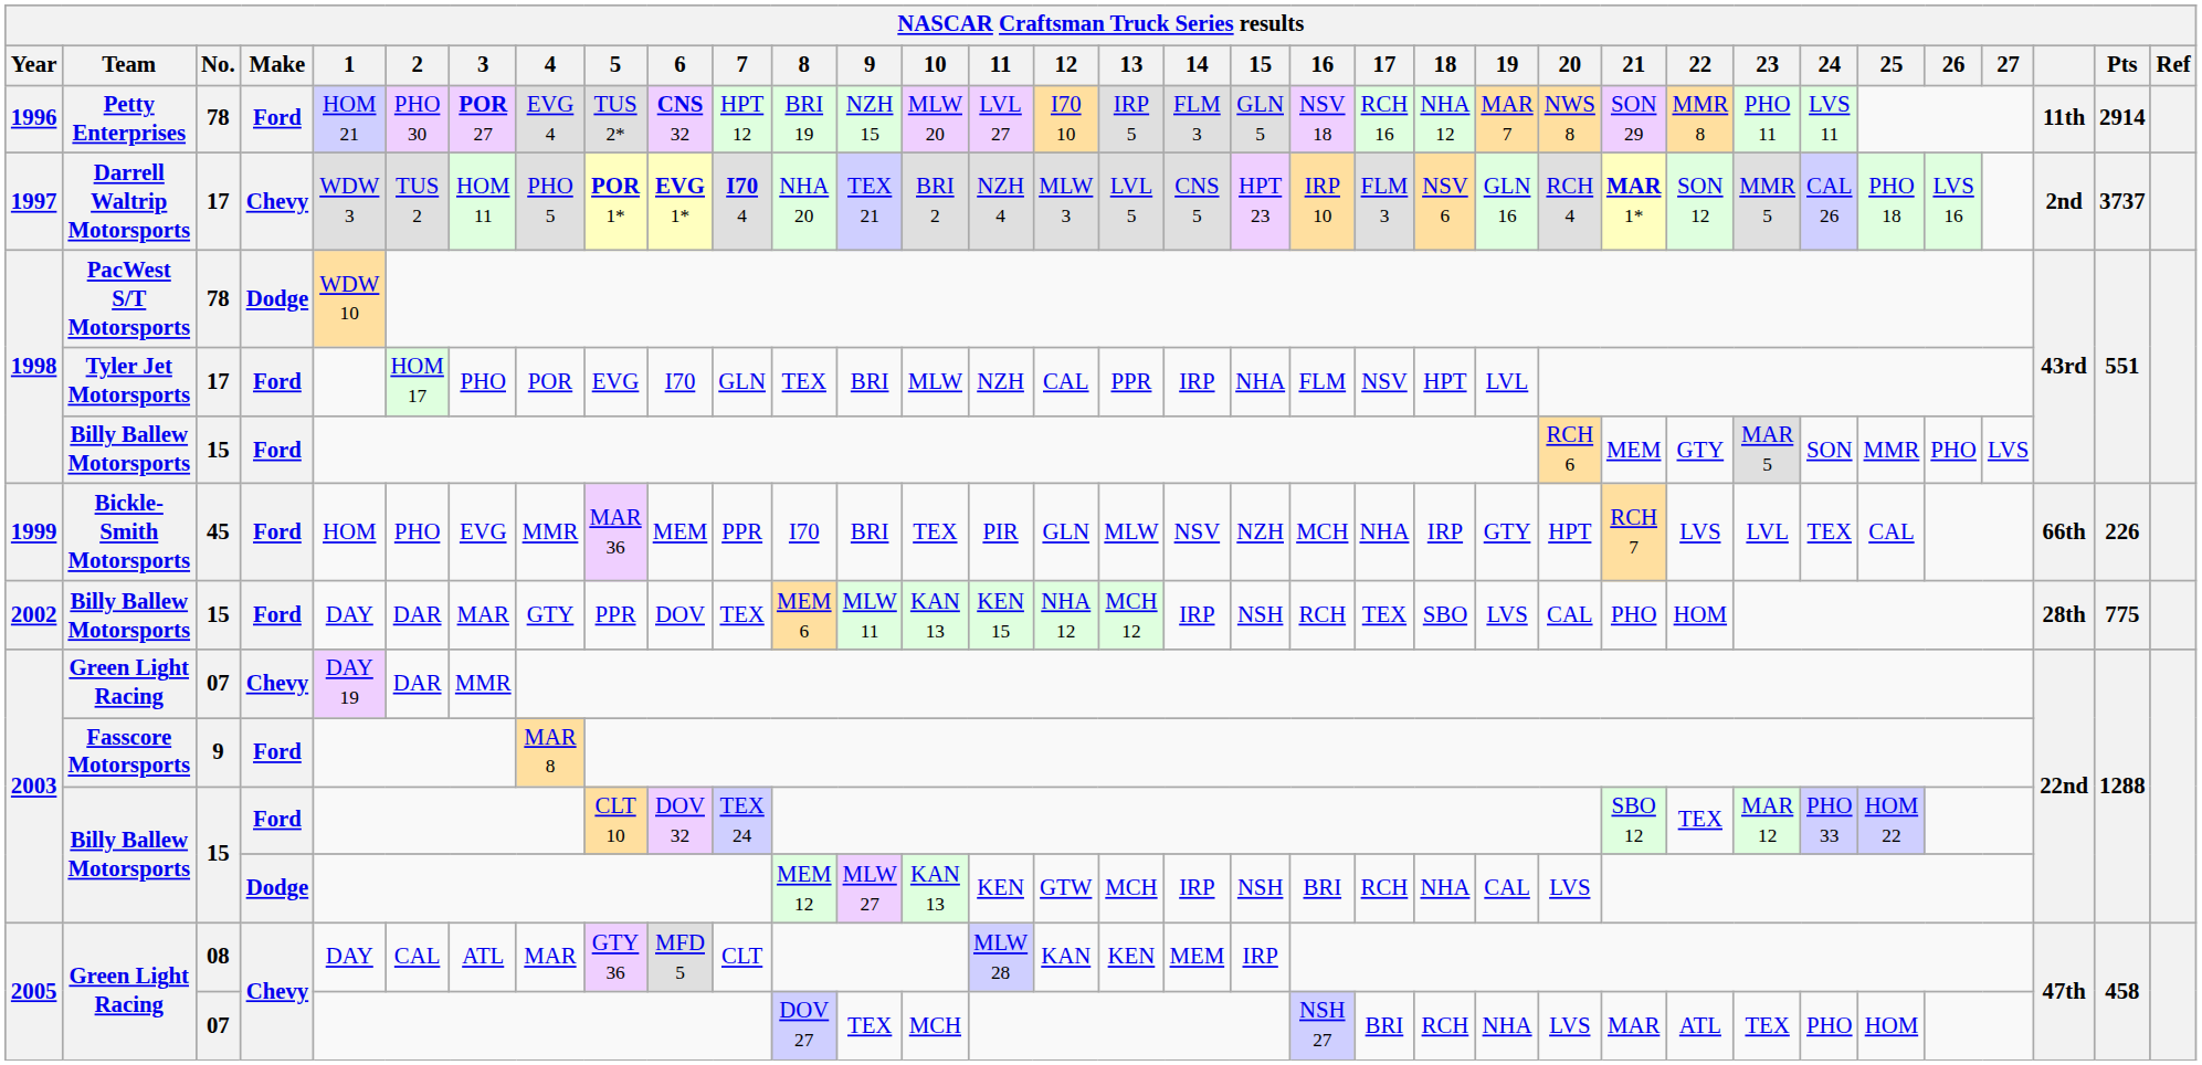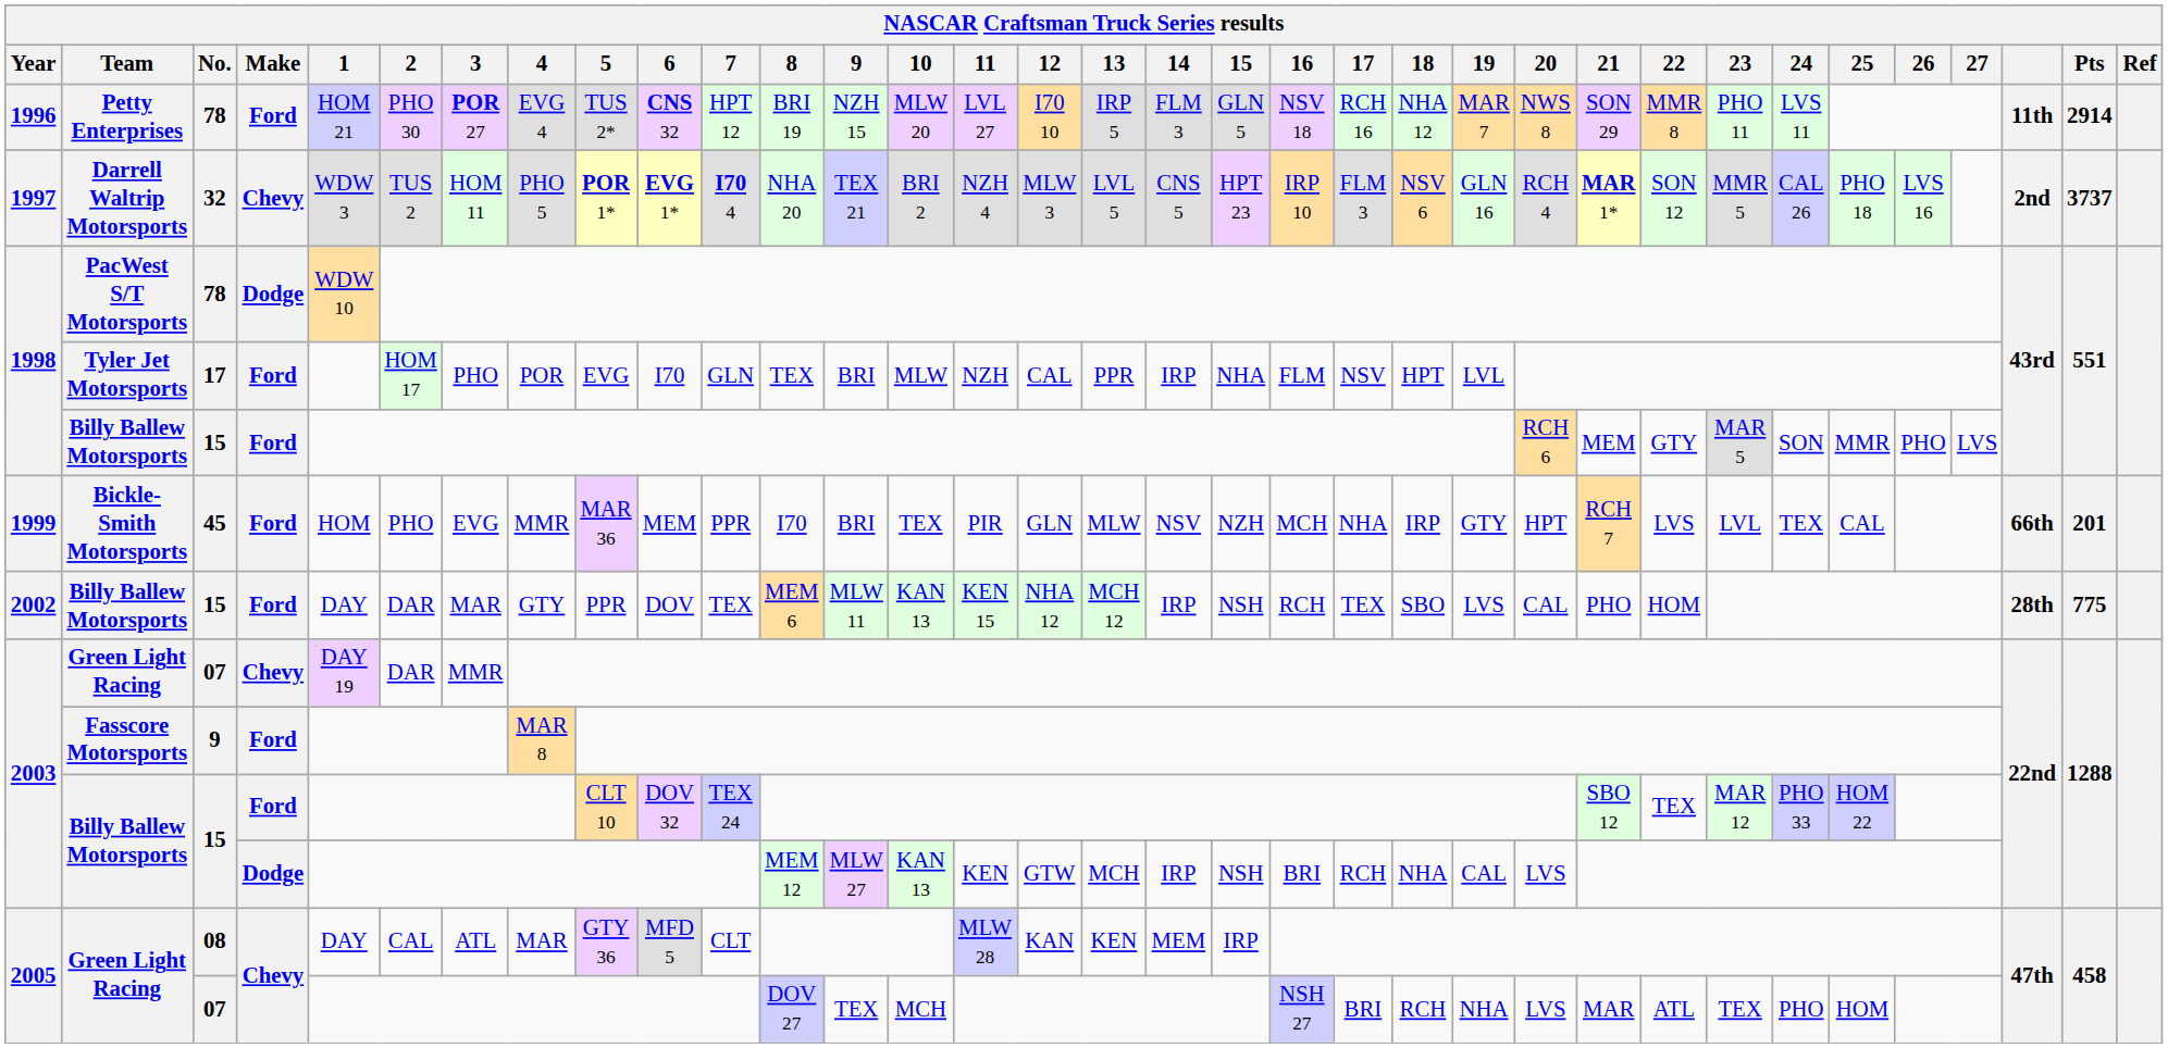Darrell Waltrip Motorsports | No.: 17 -> 32
Bickle-Smith Motorsports | Pts: 226 -> 201
